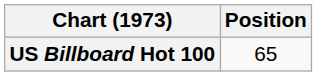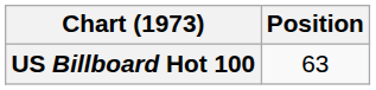US Billboard Hot 100 | Position: 65 -> 63
